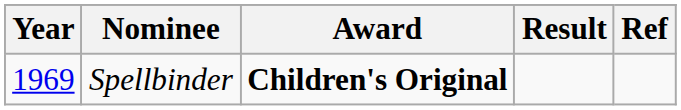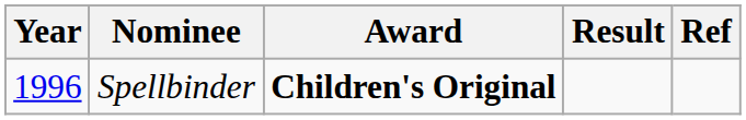Spellbinder | Year: 1969 -> 1996
